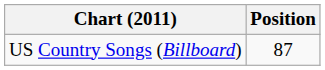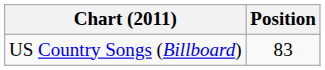US Country Songs (Billboard) | Position: 87 -> 83
